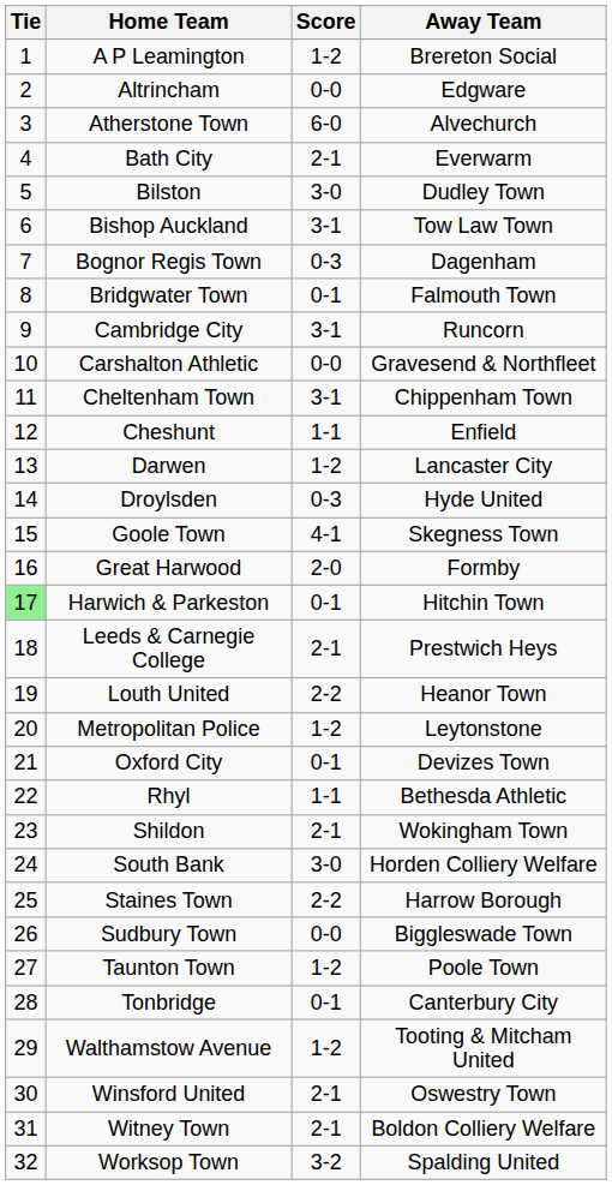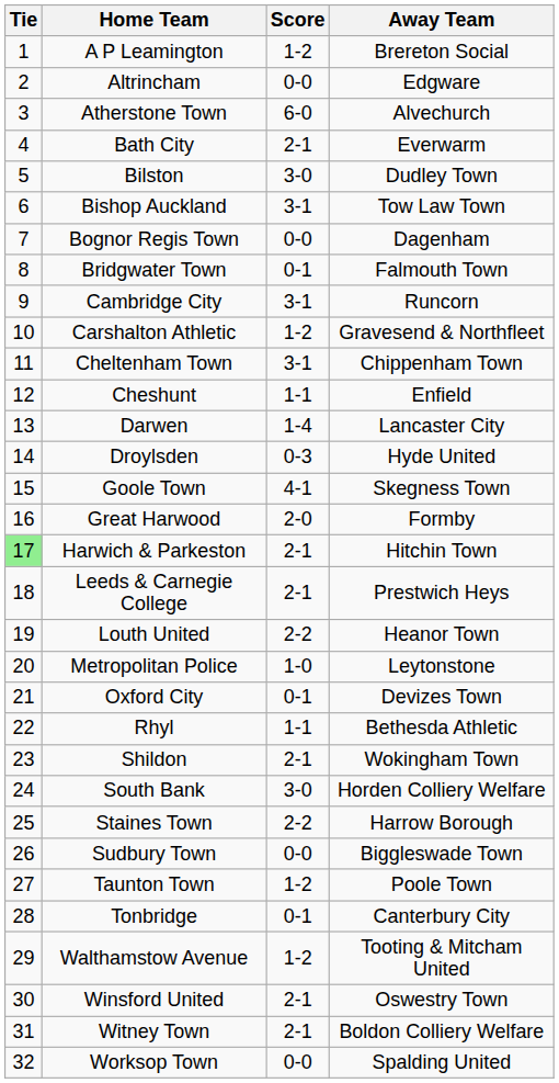Bognor Regis Town | Score: 0-3 -> 0-0
Carshalton Athletic | Score: 0-0 -> 1-2
Darwen | Score: 1-2 -> 1-4
Harwich & Parkeston | Score: 0-1 -> 2-1
Metropolitan Police | Score: 1-2 -> 1-0
Worksop Town | Score: 3-2 -> 0-0
